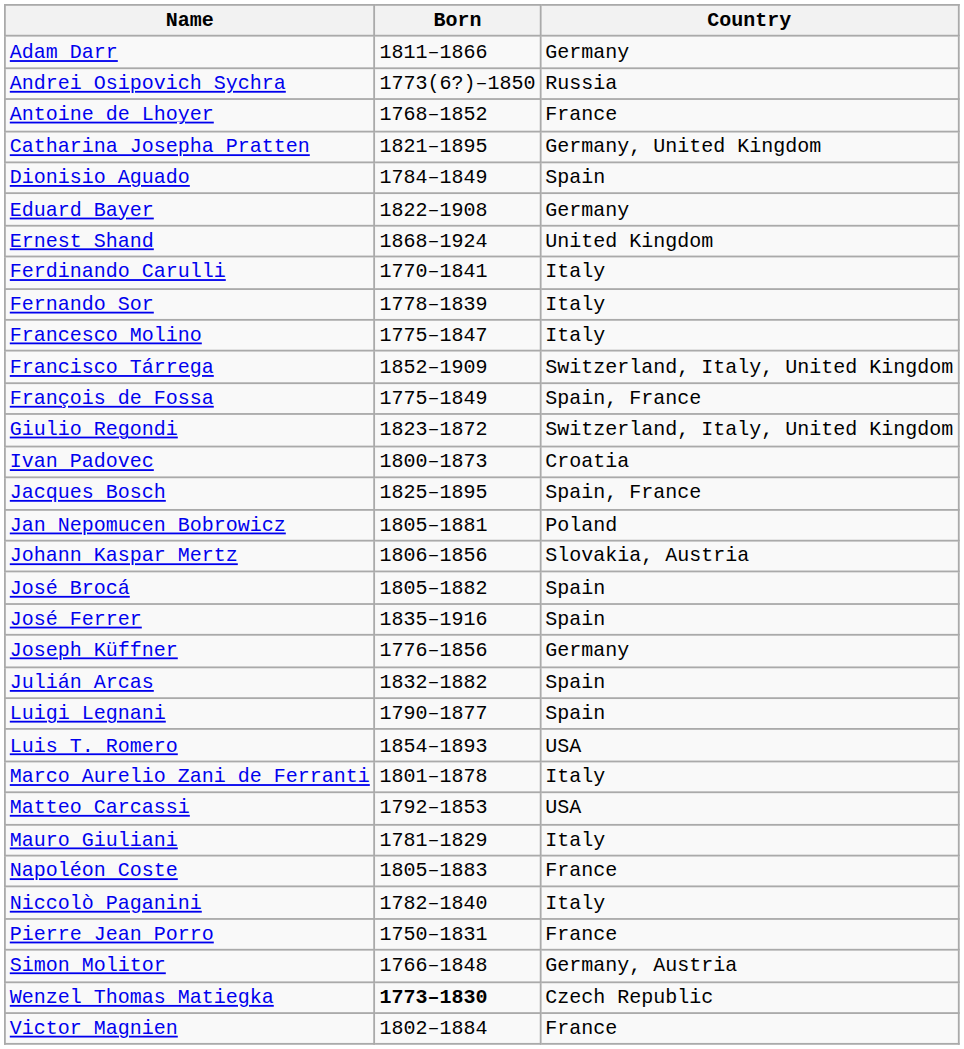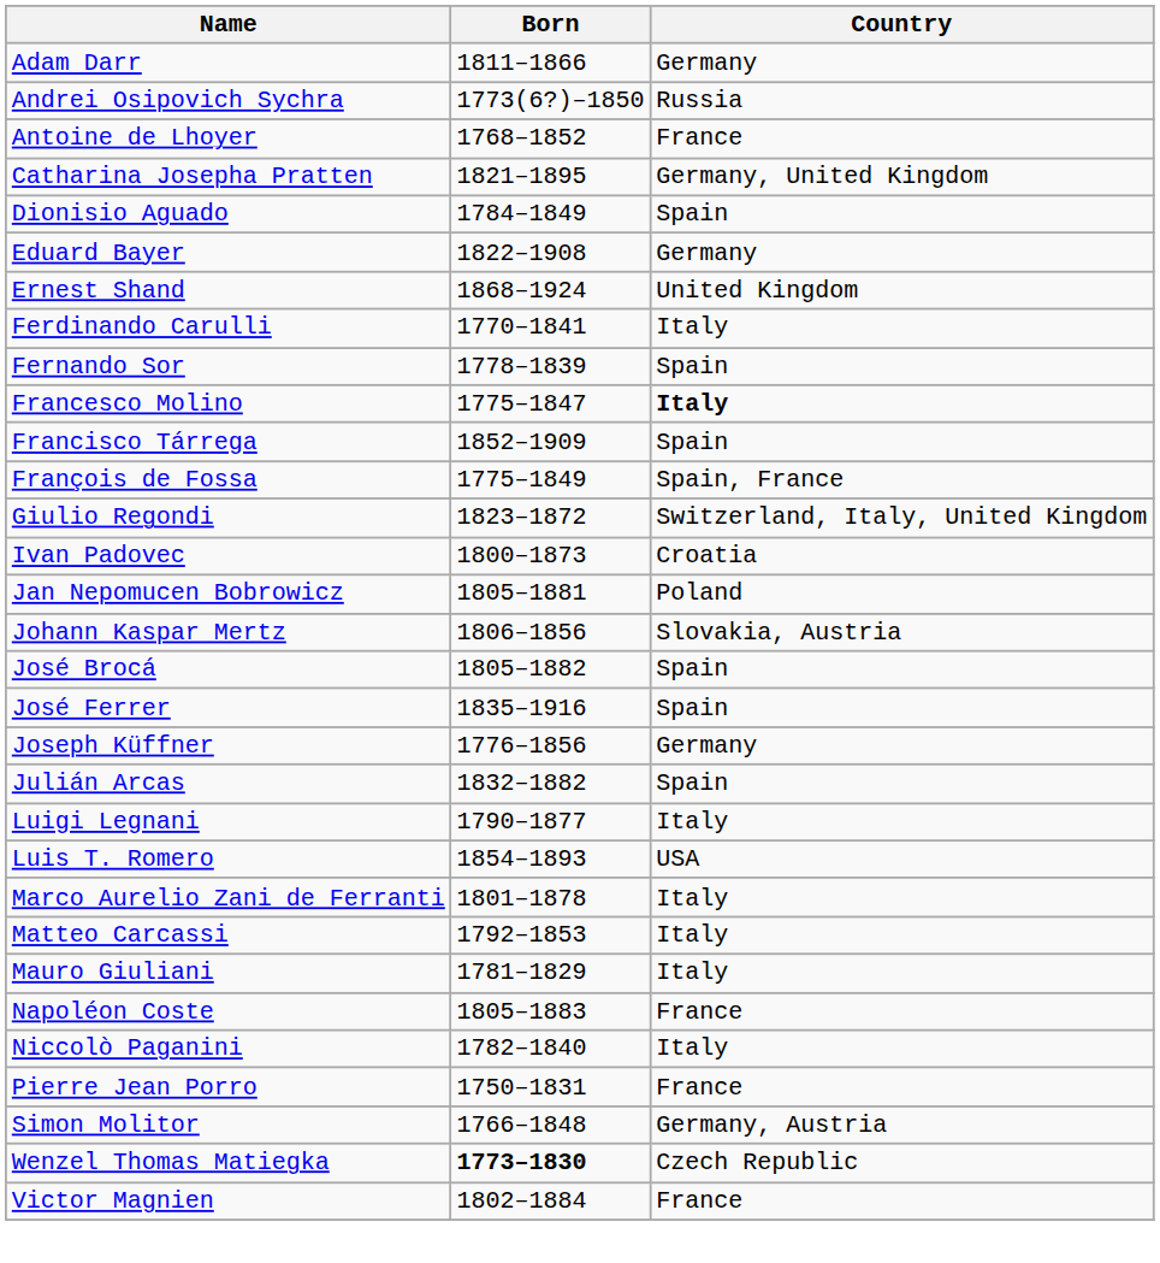Fernando Sor | Country: Italy -> Spain
Francesco Molino | Country: normal -> bold
Francisco Tárrega | Country: Switzerland, Italy, United Kingdom -> Spain
- row: Jacques Bosch | 1825–1895 | Spain, France
Luigi Legnani | Country: Spain -> Italy
Matteo Carcassi | Country: USA -> Italy
